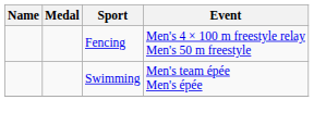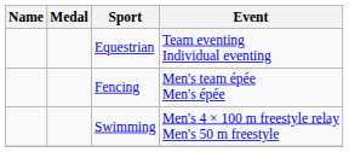+ row: Equestrian | Team eventing Individual eventing
Fencing | Event: Men's 4 × 100 m freestyle relay Men's 50 m freestyle -> Men's team épée Men's épée
Swimming | Event: Men's team épée Men's épée -> Men's 4 × 100 m freestyle relay Men's 50 m freestyle
